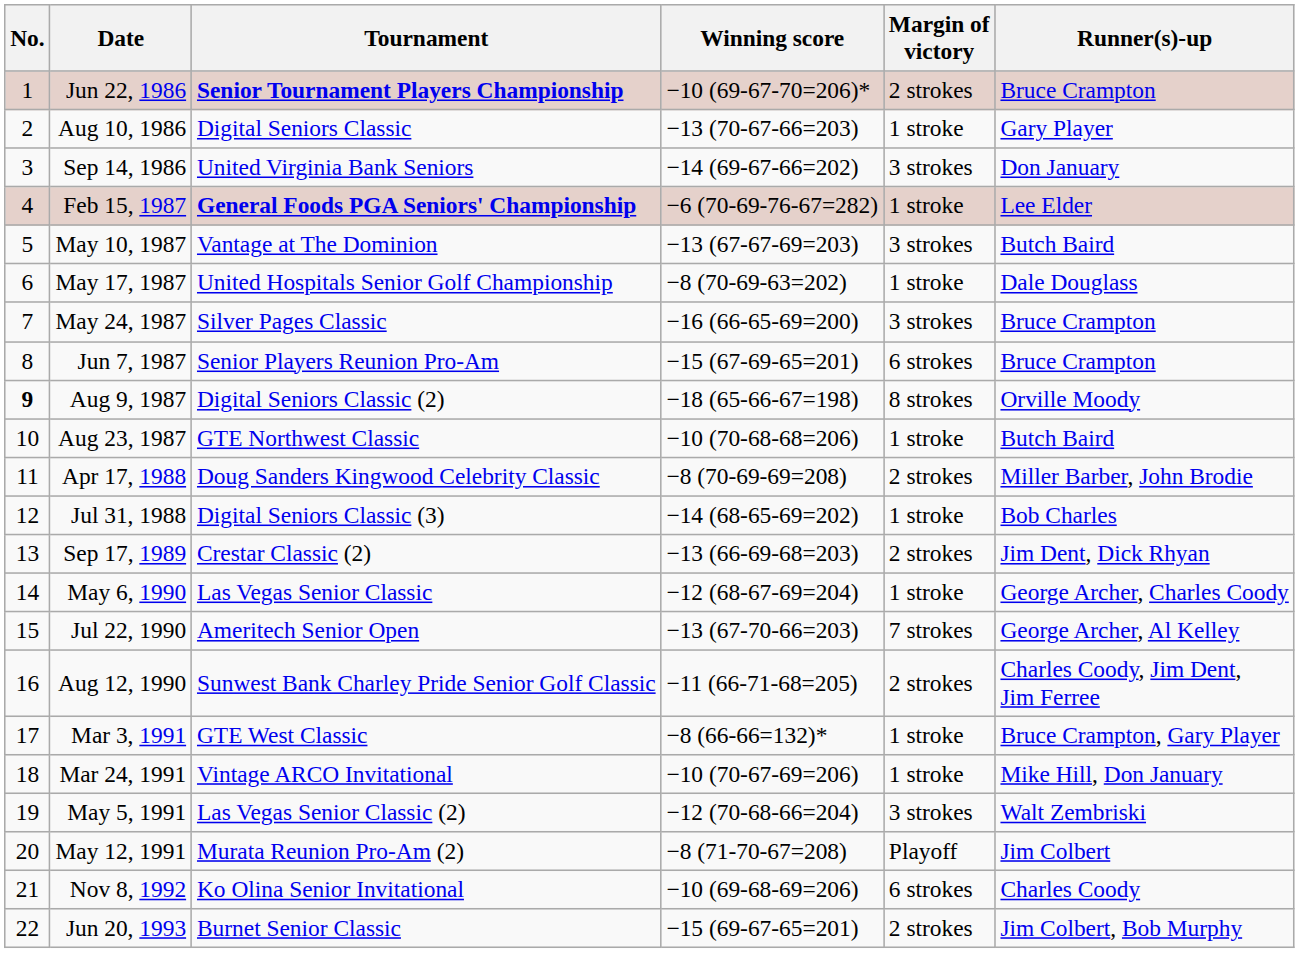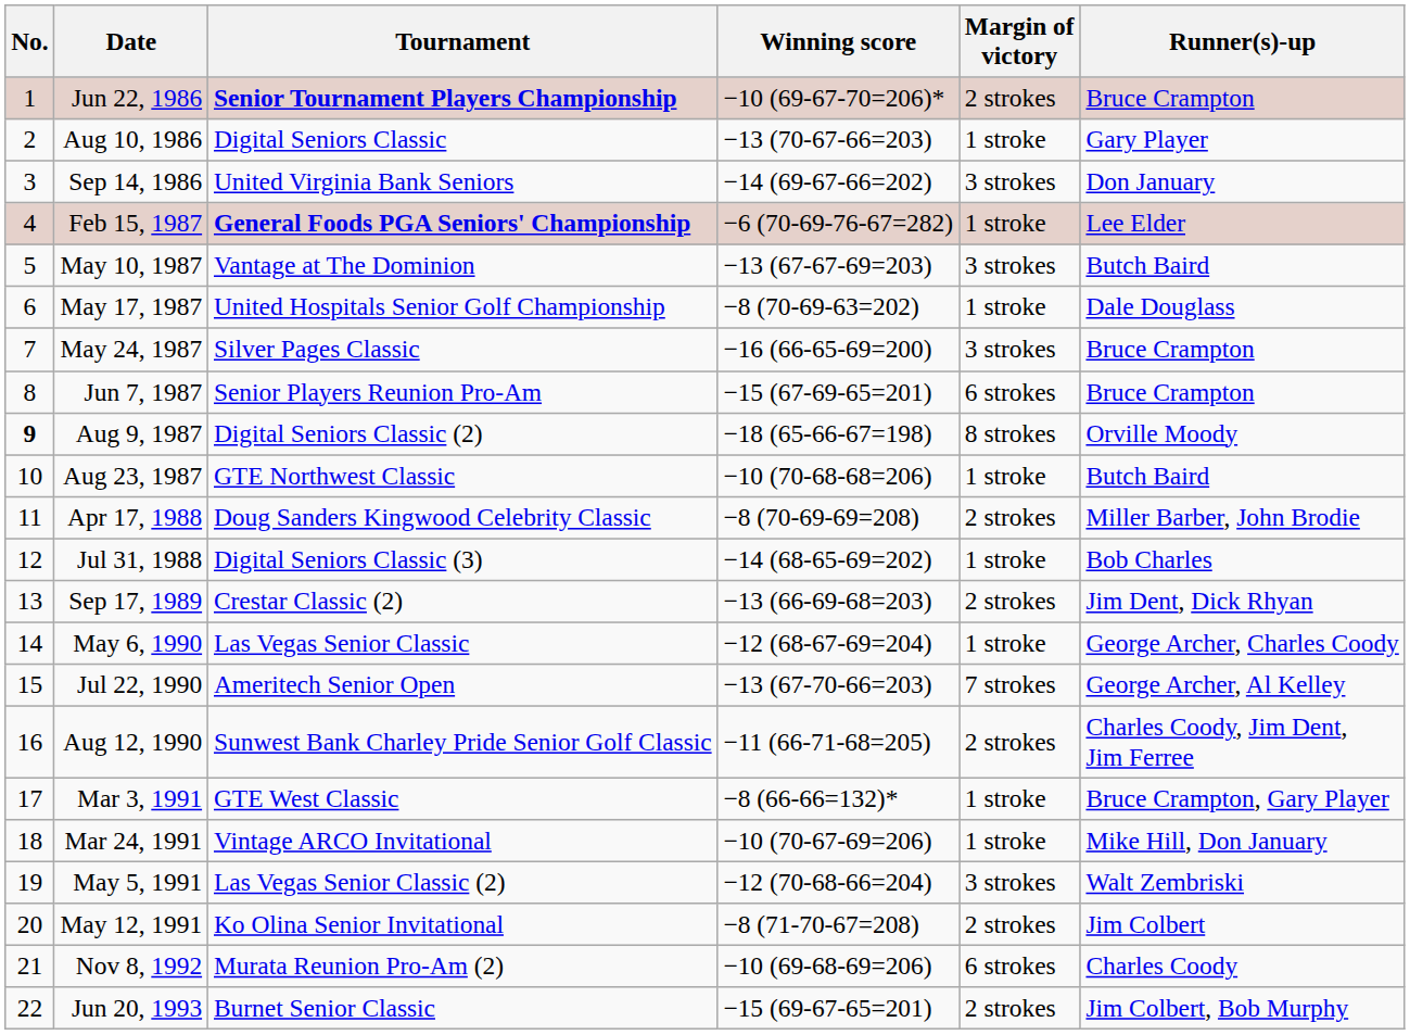May 12, 1991 | Tournament: Murata Reunion Pro-Am (2) -> Ko Olina Senior Invitational
May 12, 1991 | Margin of victory: Playoff -> 2 strokes
Nov 8, 1992 | Tournament: Ko Olina Senior Invitational -> Murata Reunion Pro-Am (2)
